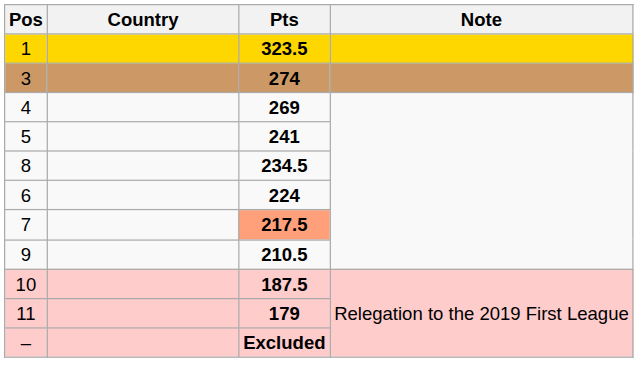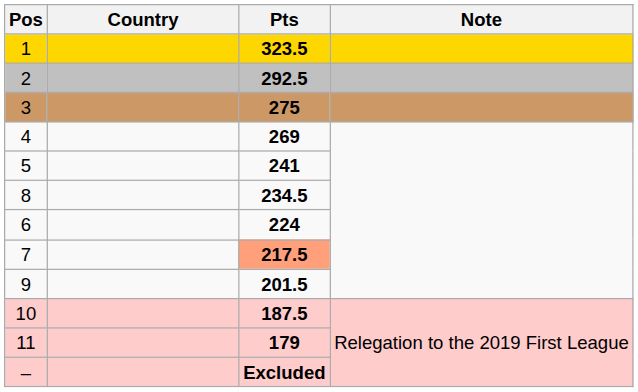+ row: 2 | 292.5
3 | Pts: 274 -> 275
9 | Pts: 210.5 -> 201.5
